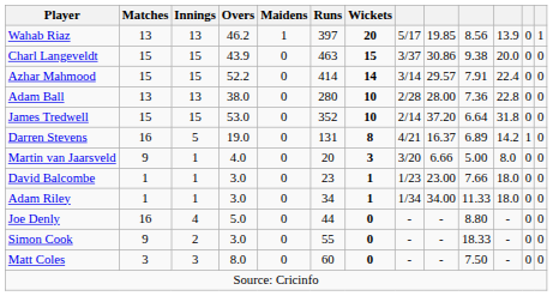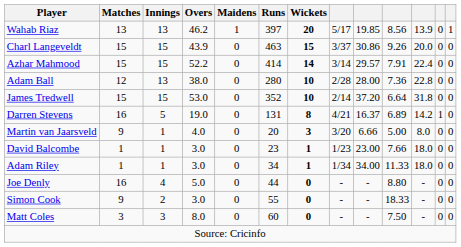Charl Langeveldt | column 10: 9.38 -> 9.26
Adam Ball | Matches: 13 -> 12
